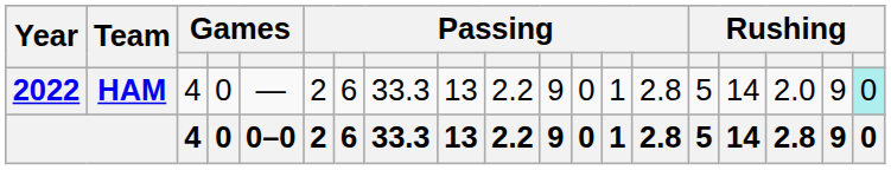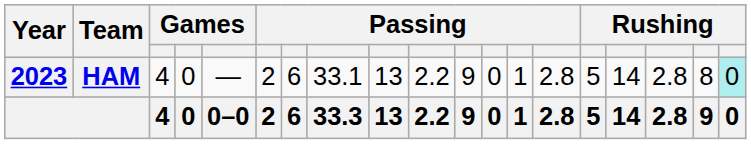HAM | Year: 2022 -> 2023
HAM | column 8: 33.3 -> 33.1
HAM | column 17: 2.0 -> 2.8
HAM | column 18: 9 -> 8
